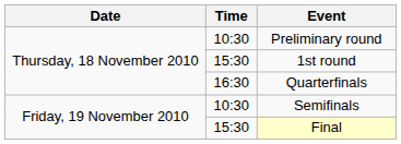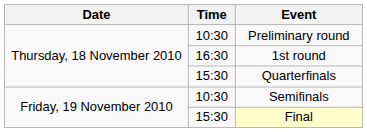1st round | Time: 15:30 -> 16:30
Quarterfinals | Time: 16:30 -> 15:30
